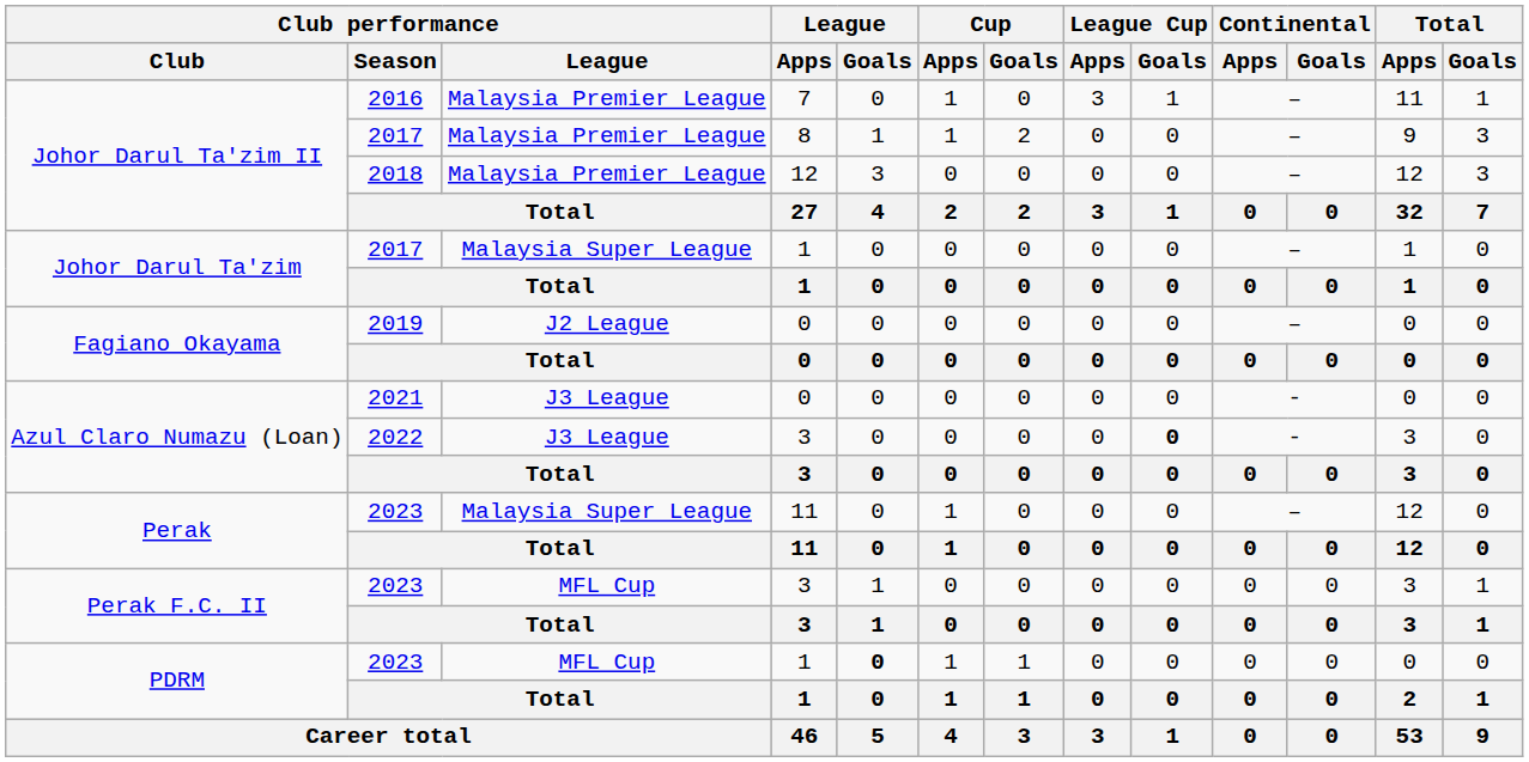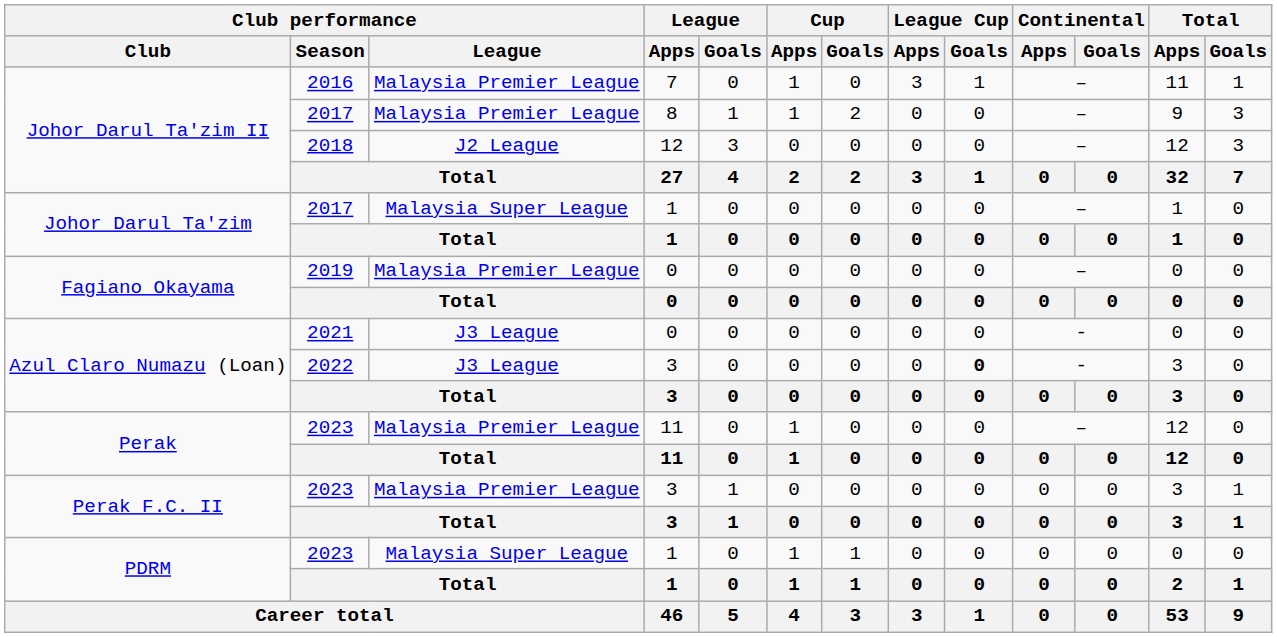Johor Darul Ta'zim II / 2018 | Club performance / League: Malaysia Premier League -> J2 League
Fagiano Okayama / 2019 | Club performance / League: J2 League -> Malaysia Premier League
Perak / 2023 | Club performance / League: Malaysia Super League -> Malaysia Premier League
Perak F.C. II / 2023 | Club performance / League: MFL Cup -> Malaysia Premier League
PDRM / 2023 | Club performance / League: MFL Cup -> Malaysia Super League
PDRM / 2023 | League / Goals: bold -> normal
